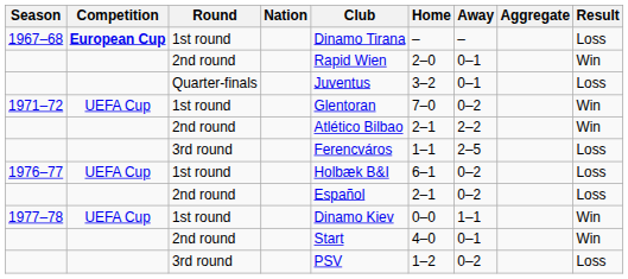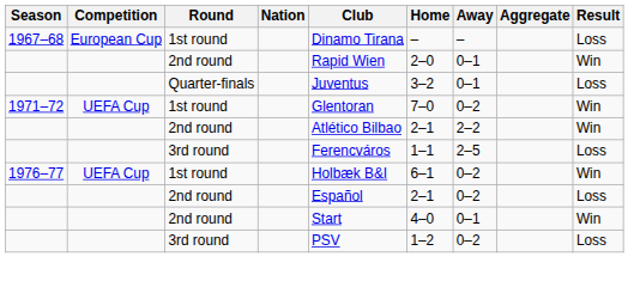1967–68 | Competition: bold -> normal
1976–77 | Result: Loss -> Win
- row: 1977–78 | UEFA Cup | 1st round | Dinamo Kiev | 0–0 | 1–1 | Win
